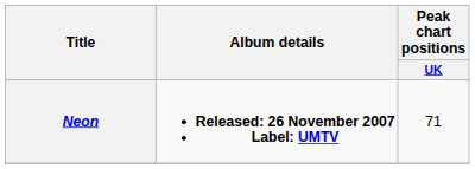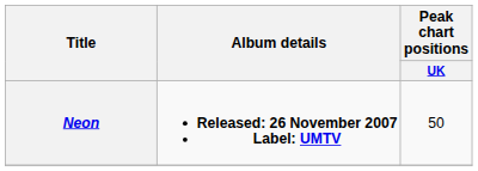Neon | Peak chart positions / UK: 71 -> 50
